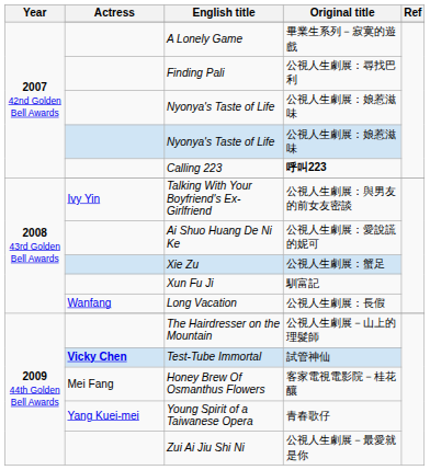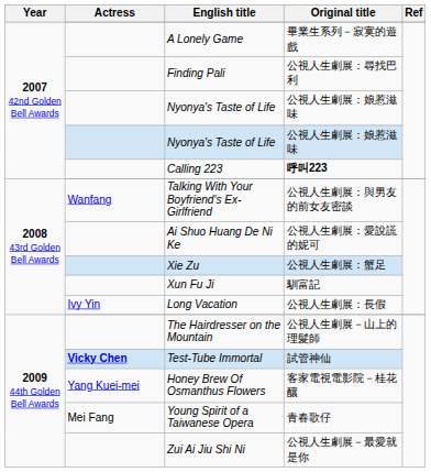Talking With Your Boyfriend's Ex-Girlfriend | Actress: Ivy Yin -> Wanfang
Long Vacation | Actress: Wanfang -> Ivy Yin
Honey Brew Of Osmanthus Flowers | Actress: Mei Fang -> Yang Kuei-mei
Young Spirit of a Taiwanese Opera | Actress: Yang Kuei-mei -> Mei Fang
